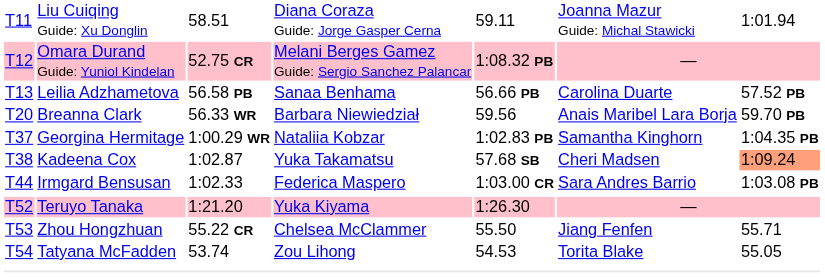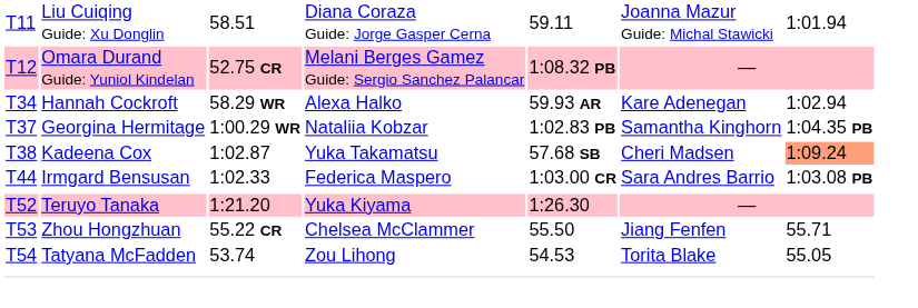- row: T13 | Leilia Adzhametova | 56.58 PB | Sanaa Benhama | 56.66 PB | Carolina Duarte | 57.52 PB
- row: T20 | Breanna Clark | 56.33 WR | Barbara Niewiedział | 59.56 | Anais Maribel Lara Borja | 59.70 PB
+ row: T34 | Hannah Cockroft | 58.29 WR | Alexa Halko | 59.93 AR | Kare Adenegan | 1:02.94
